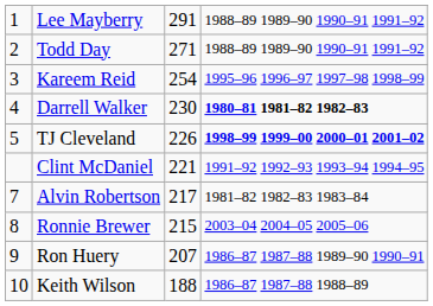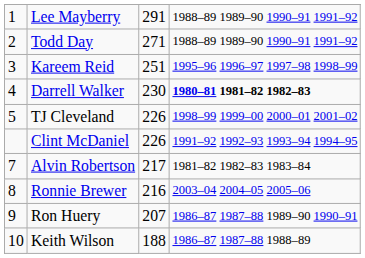Kareem Reid | column 3: 254 -> 251
TJ Cleveland | column 4: bold -> normal
Clint McDaniel | column 3: 221 -> 226
Ronnie Brewer | column 3: 215 -> 216
